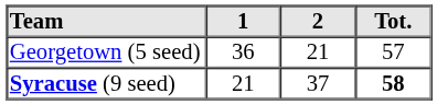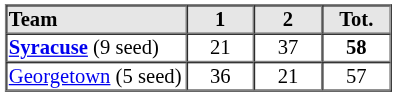rows swapped: Syracuse (9 seed) <-> Georgetown (5 seed)
